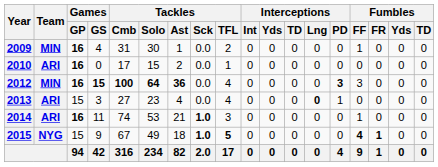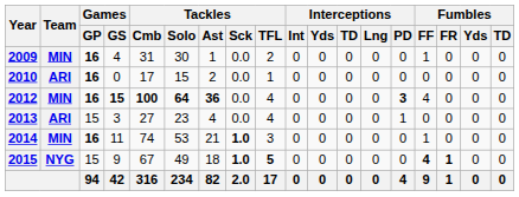2012 | Fumbles / FF: 3 -> 4
2013 | Interceptions / Lng: bold -> normal
2014 | Team: ARI -> MIN
